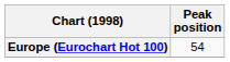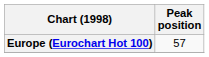Europe (Eurochart Hot 100) | Peak position: 54 -> 57
